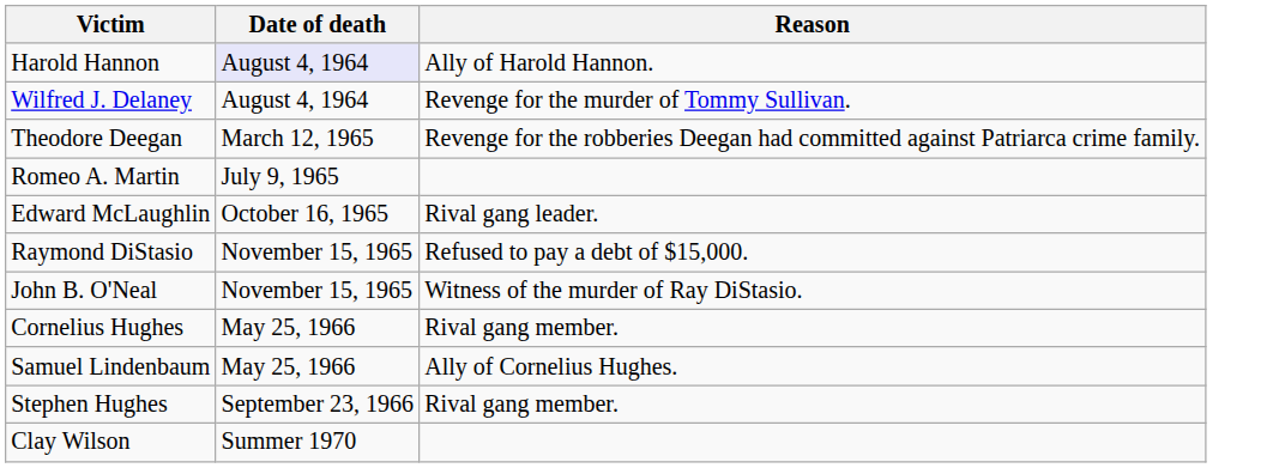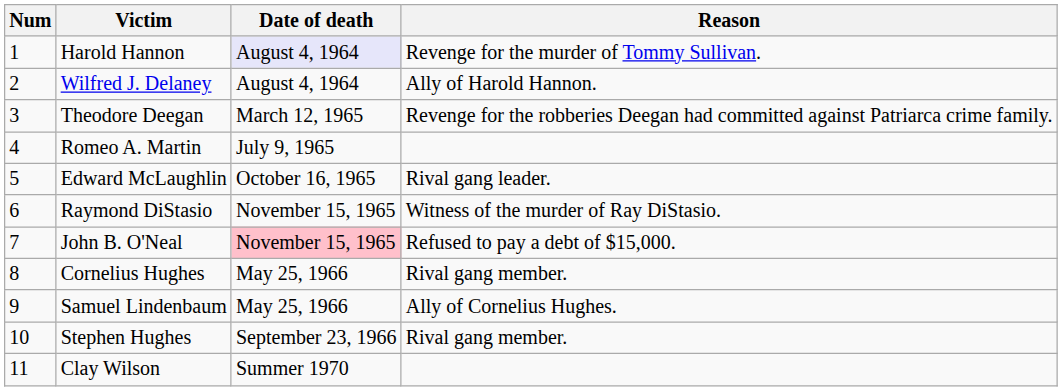+ column: Num | 1 | 2 | 3 | 4 | 5 | 6 | 7 | 8 | 9 | 10 | 11
Harold Hannon | Reason: Ally of Harold Hannon. -> Revenge for the murder of Tommy Sullivan.
Wilfred J. Delaney | Reason: Revenge for the murder of Tommy Sullivan. -> Ally of Harold Hannon.
Raymond DiStasio | Reason: Refused to pay a debt of $15,000. -> Witness of the murder of Ray DiStasio.
John B. O'Neal | Date of death: no background -> pink background
John B. O'Neal | Reason: Witness of the murder of Ray DiStasio. -> Refused to pay a debt of $15,000.
